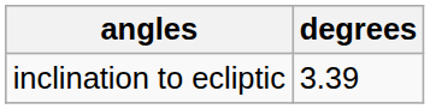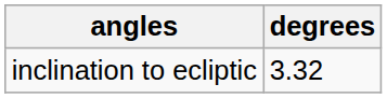inclination to ecliptic | degrees: 3.39 -> 3.32
